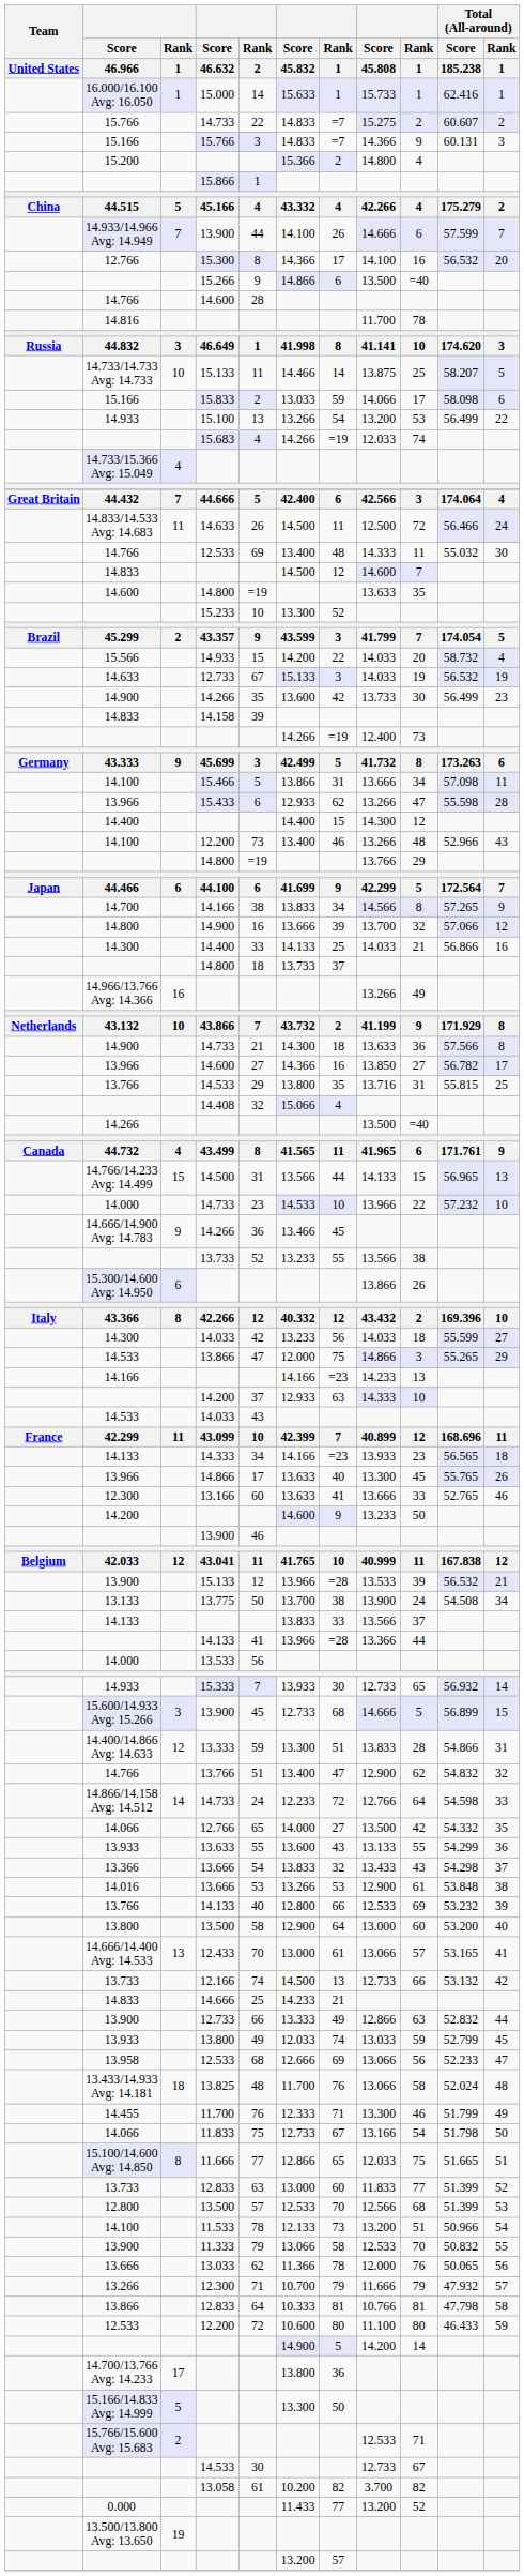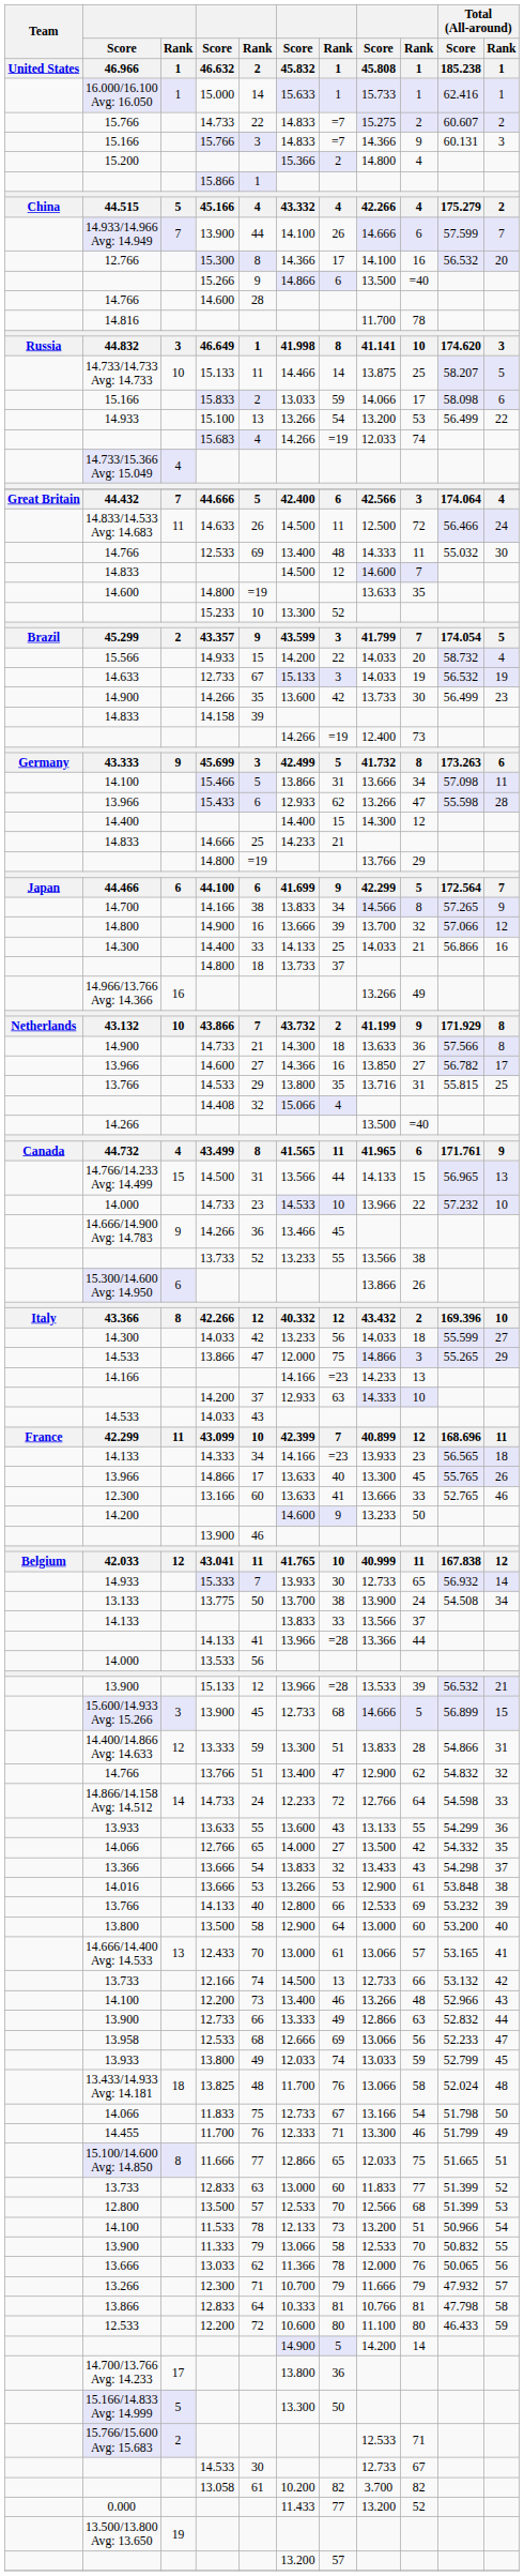rows swapped: 14.833 / 14.666 <-> 14.100 / 12.200
rows swapped: 13.900 / 15.133 <-> 14.933 / 15.333
rows swapped: 14.066 / 12.766 <-> 13.933 / 13.633
rows swapped: 13.933 / 13.800 <-> 13.958
rows swapped: 14.455 <-> 14.066 / 11.833
